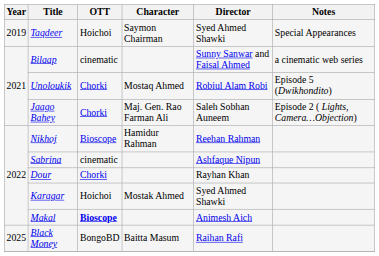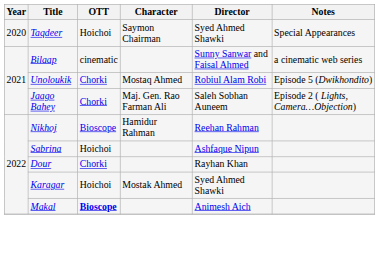Taqdeer | Year: 2019 -> 2020
Sabrina | OTT: cinematic -> Hoichoi
- row: 2025 | Black Money | BongoBD | Baitta Masum | Raihan Rafi
